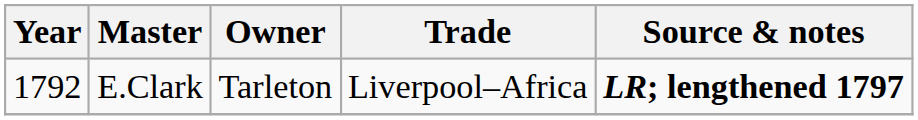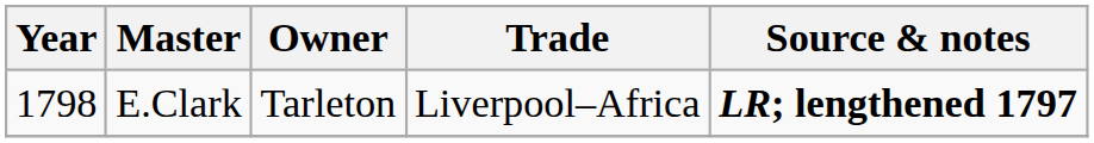E.Clark | Year: 1792 -> 1798
